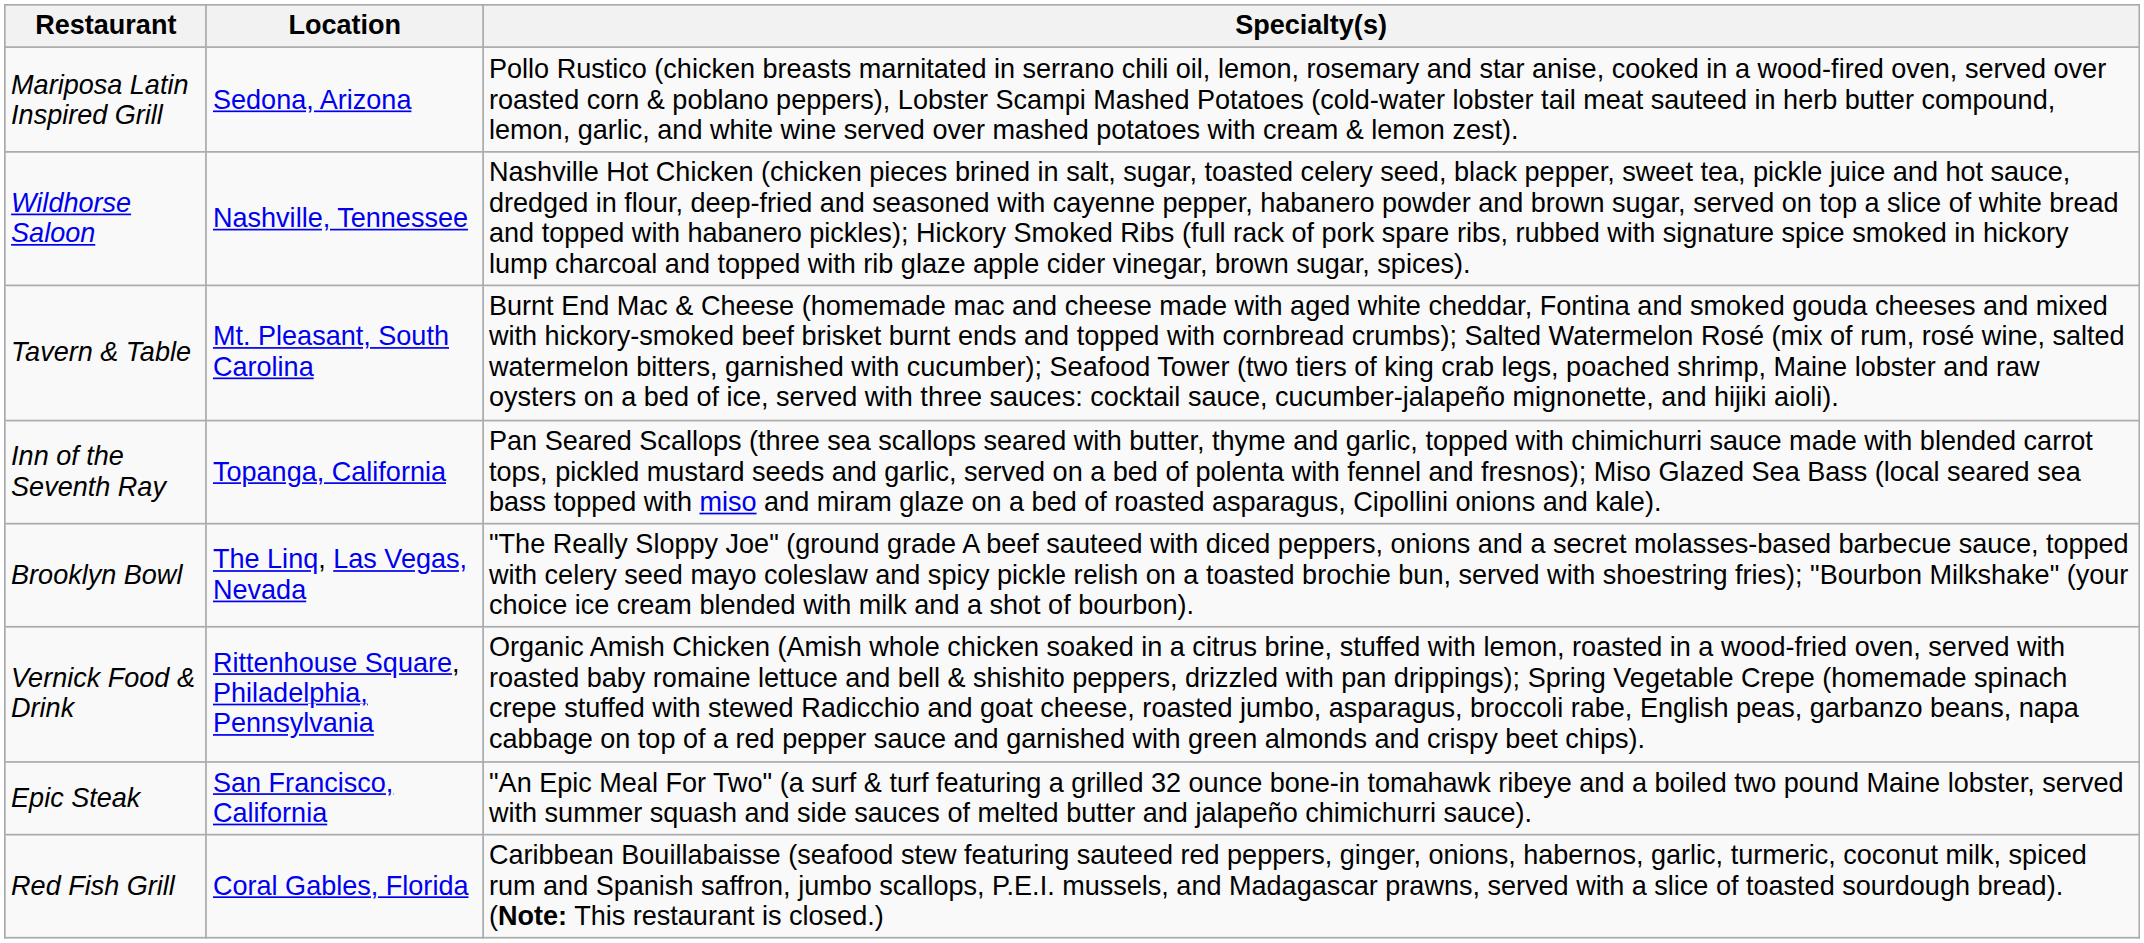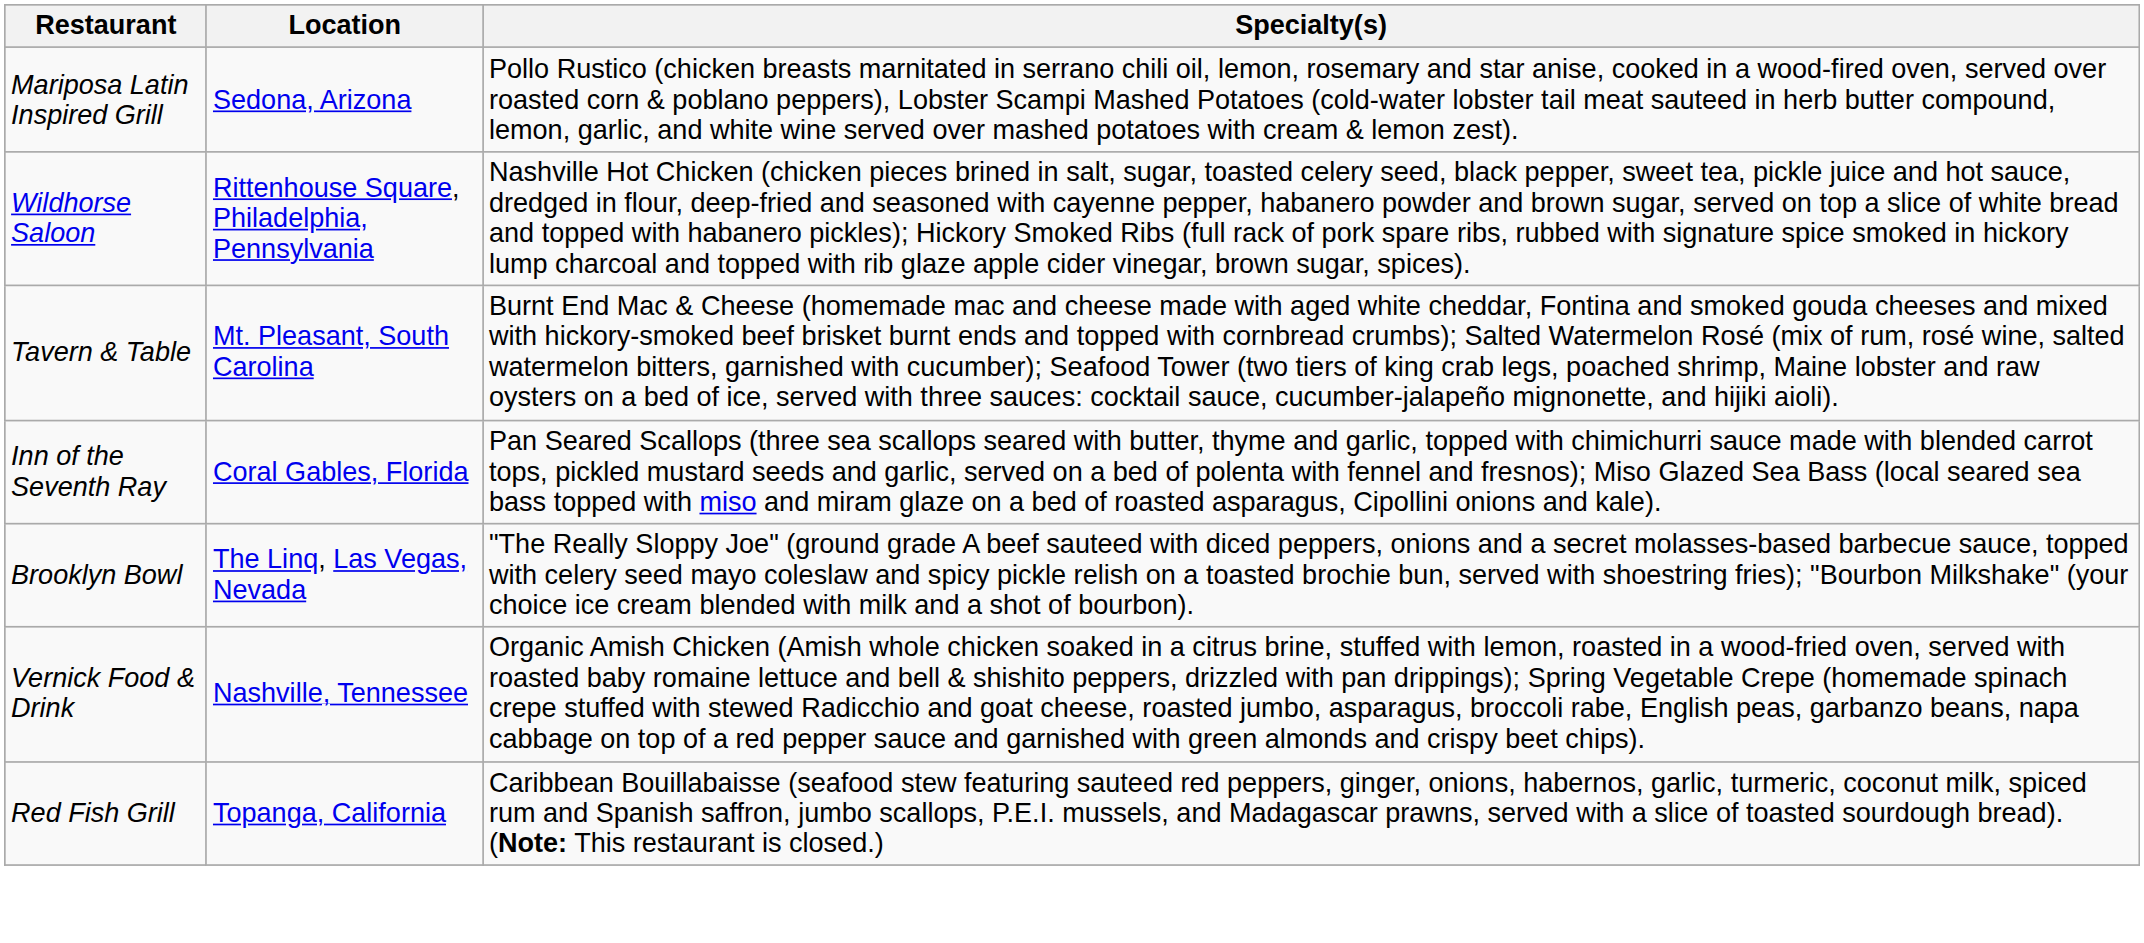Wildhorse Saloon | Location: Nashville, Tennessee -> Rittenhouse Square, Philadelphia, Pennsylvania
Inn of the Seventh Ray | Location: Topanga, California -> Coral Gables, Florida
Vernick Food & Drink | Location: Rittenhouse Square, Philadelphia, Pennsylvania -> Nashville, Tennessee
- row: Epic Steak | San Francisco, California | "An Epic Meal For Two" (a surf & turf featuring a grilled 32 ounce bone-in tomahawk ribeye and a boiled two pound Maine lobster, served with summer squash and side sauces of melted butter and jalapeño chimichurri sauce).
Red Fish Grill | Location: Coral Gables, Florida -> Topanga, California
